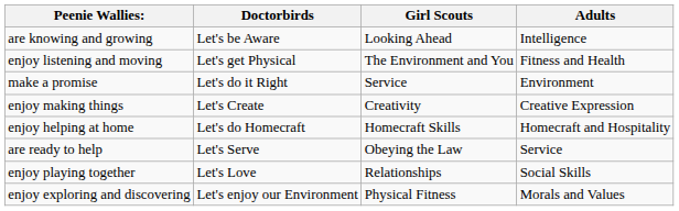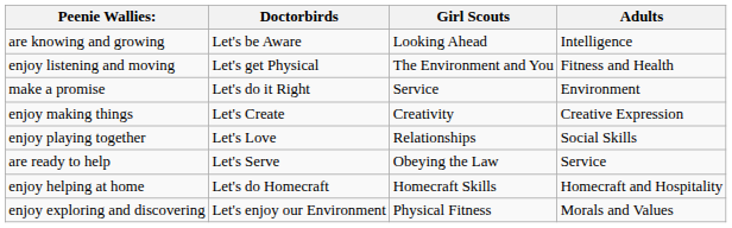rows swapped: enjoy playing together <-> enjoy helping at home
